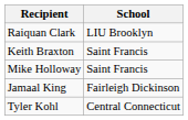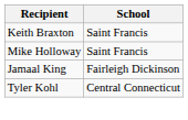- row: Raiquan Clark | LIU Brooklyn
